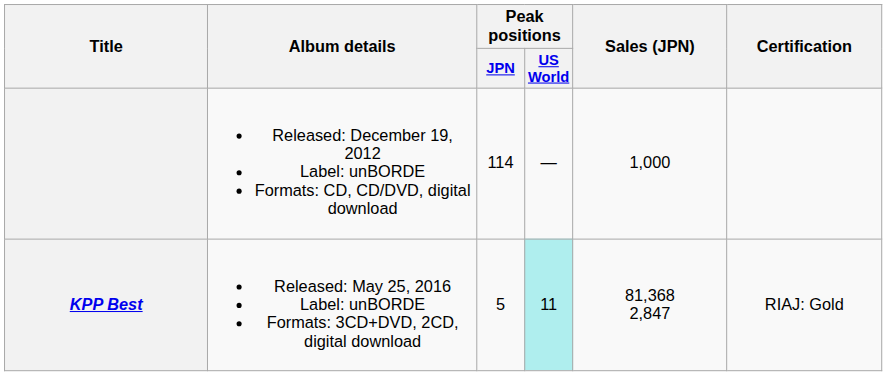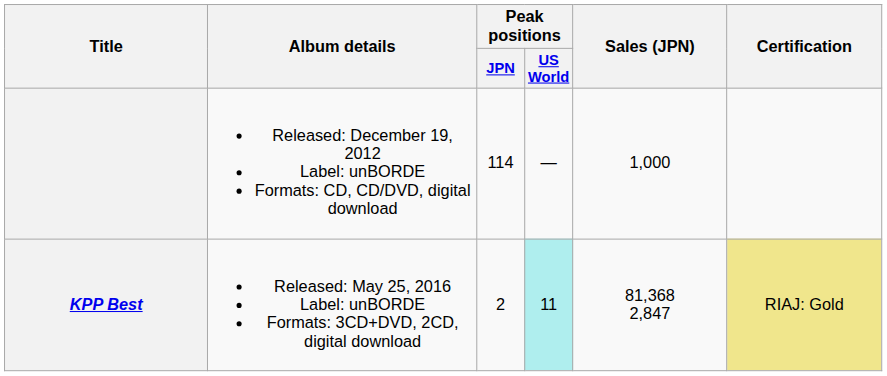KPP Best | Peak positions / JPN: 5 -> 2
KPP Best | Certification: no background -> khaki background
